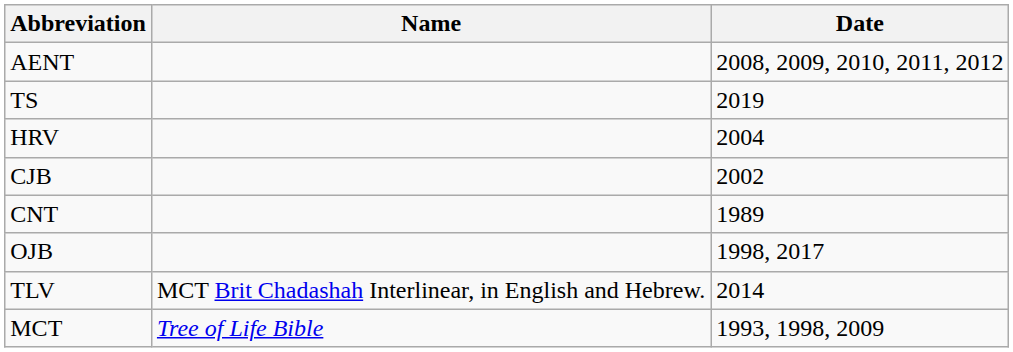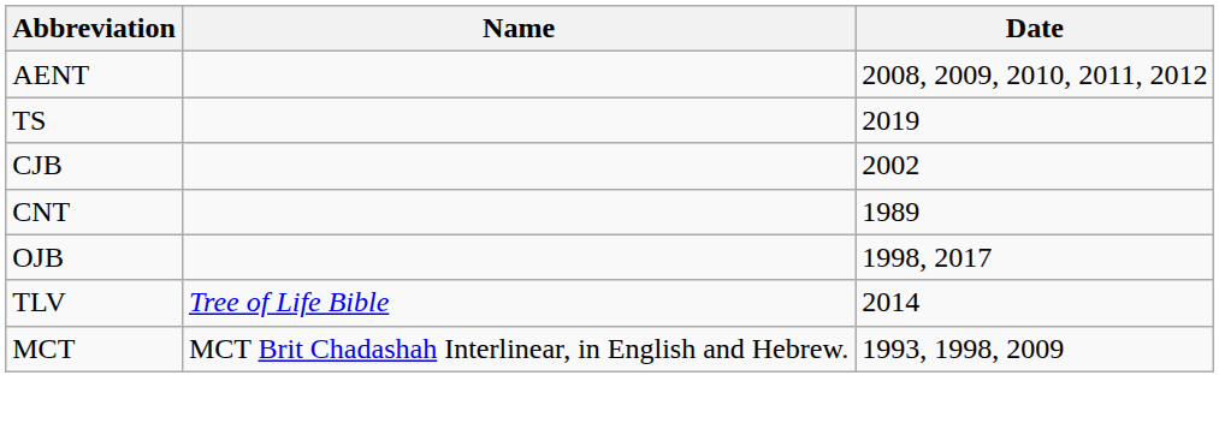- row: HRV | 2004
TLV | Name: MCT Brit Chadashah Interlinear, in English and Hebrew. -> Tree of Life Bible
MCT | Name: Tree of Life Bible -> MCT Brit Chadashah Interlinear, in English and Hebrew.
